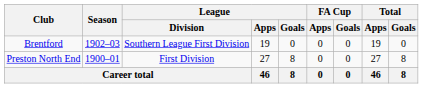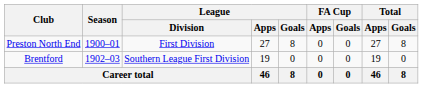rows swapped: Preston North End <-> Brentford
